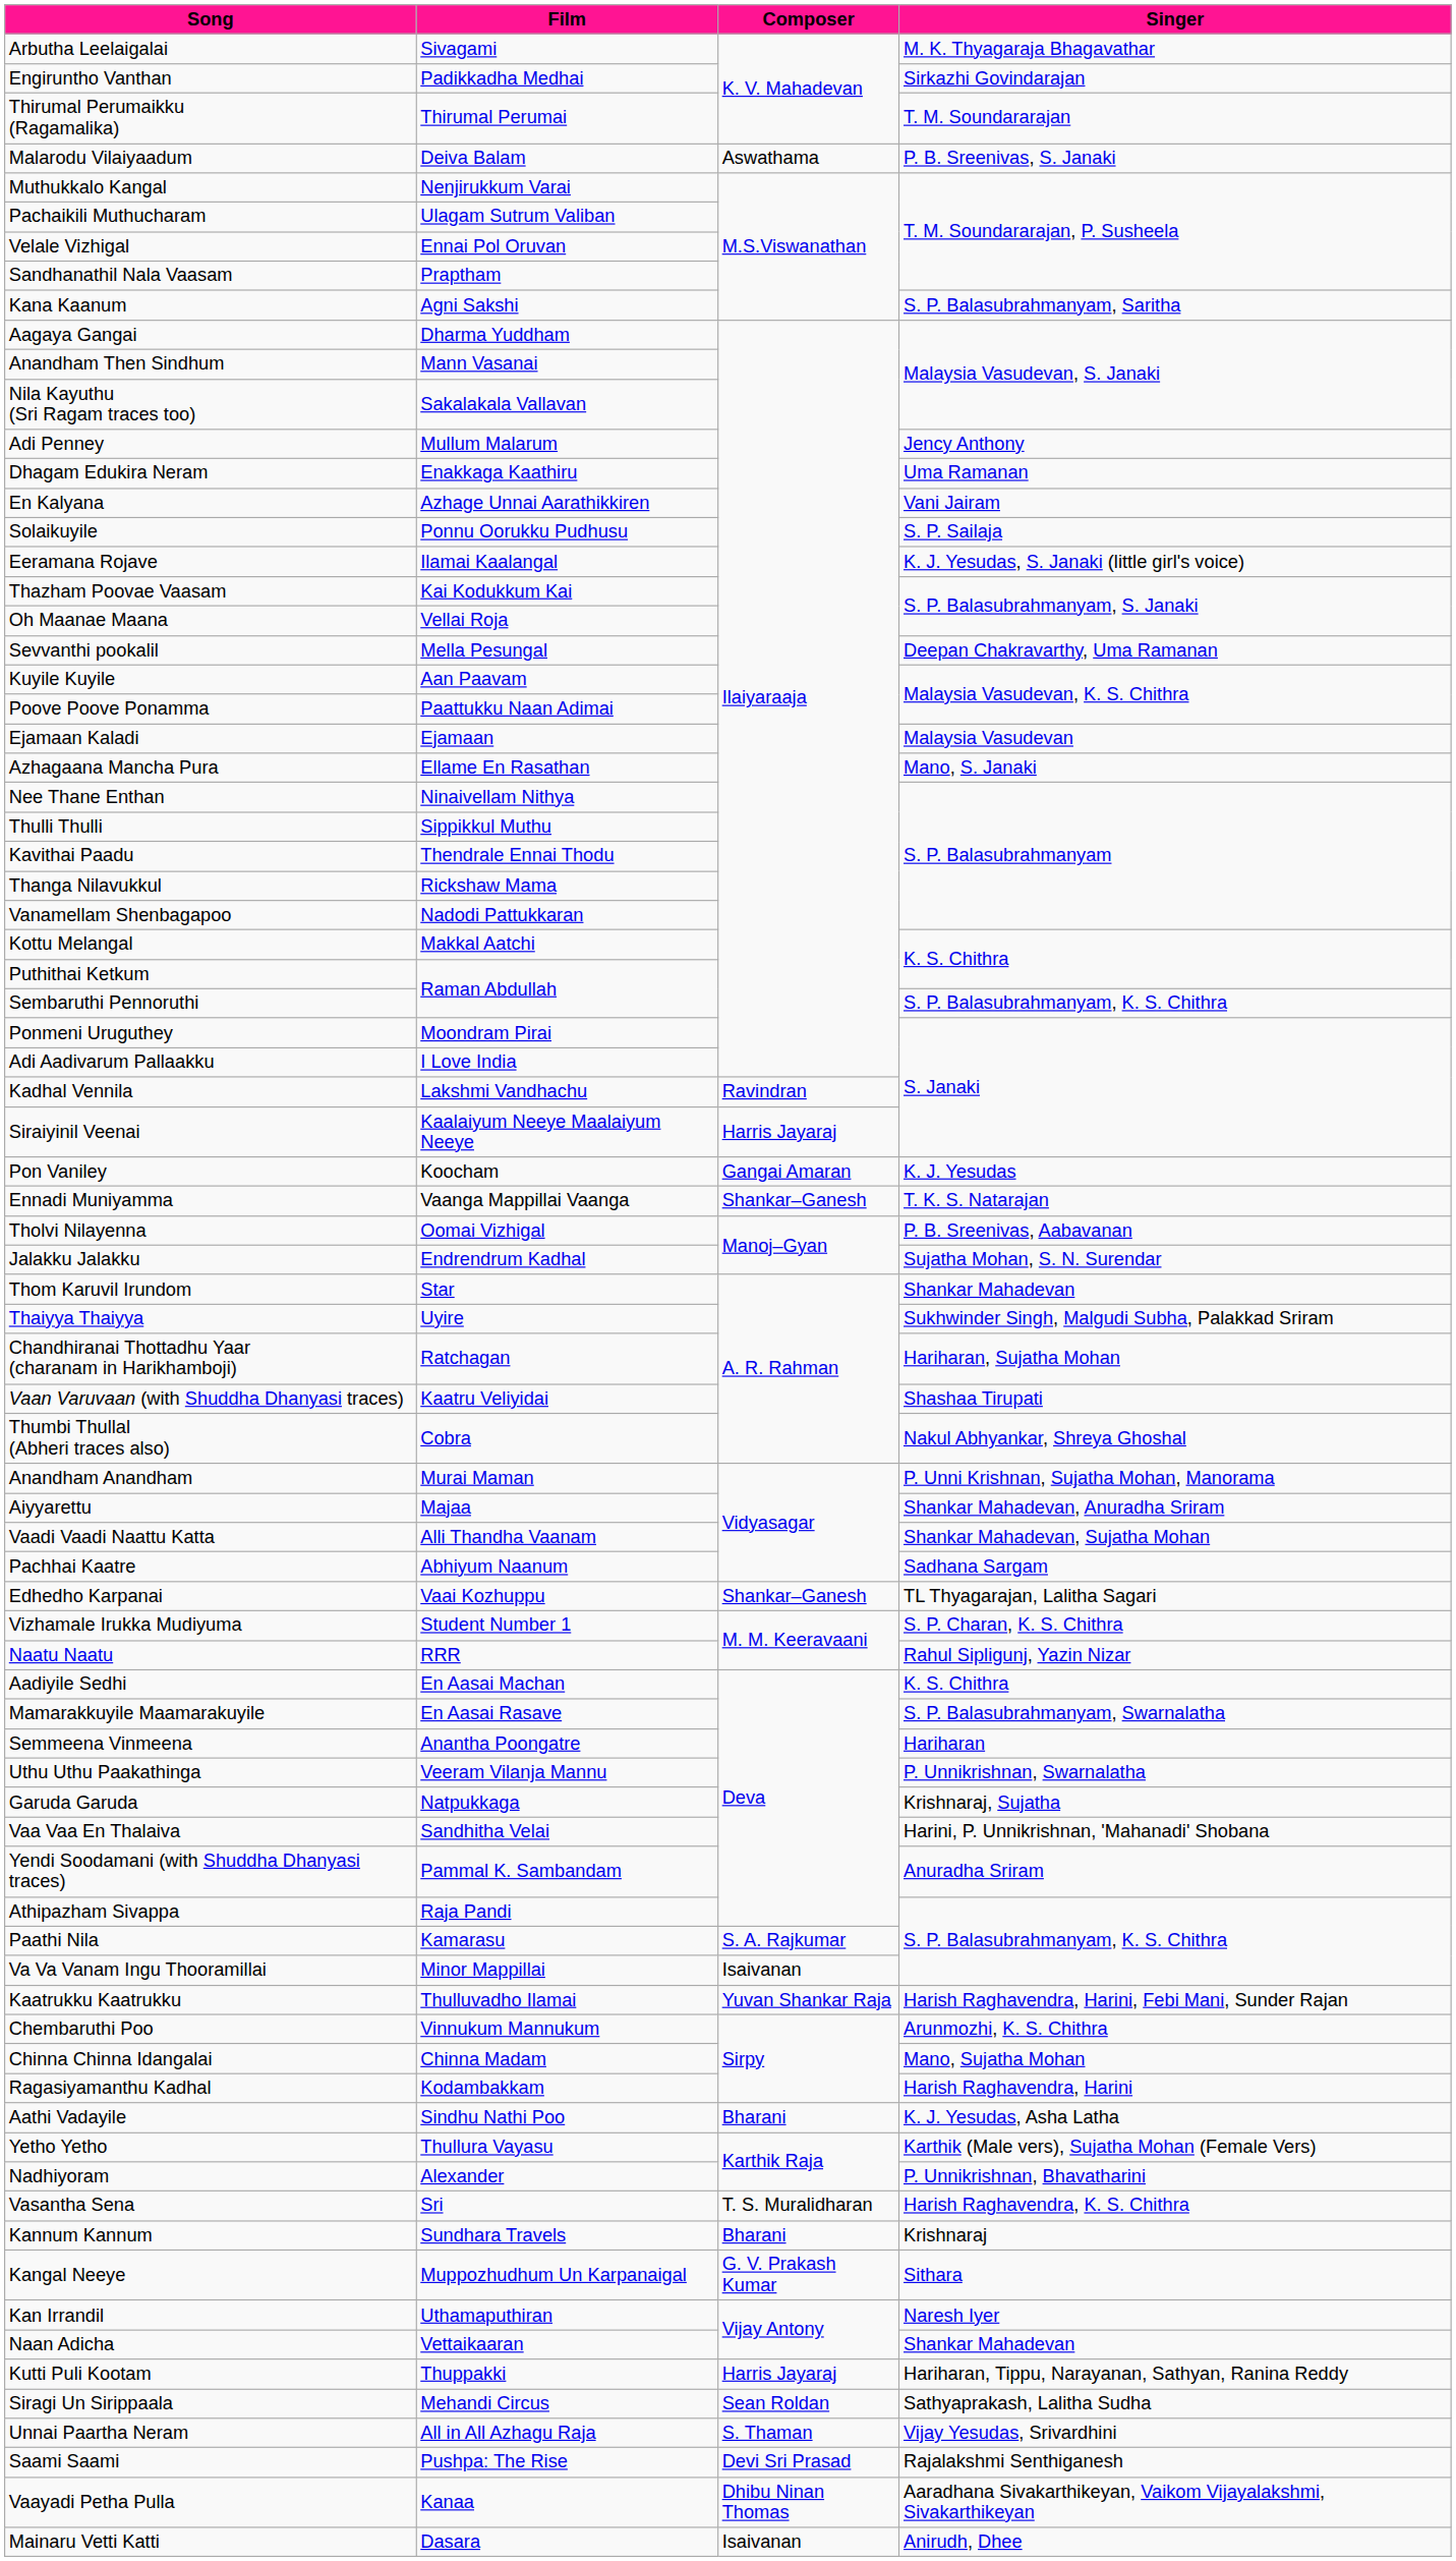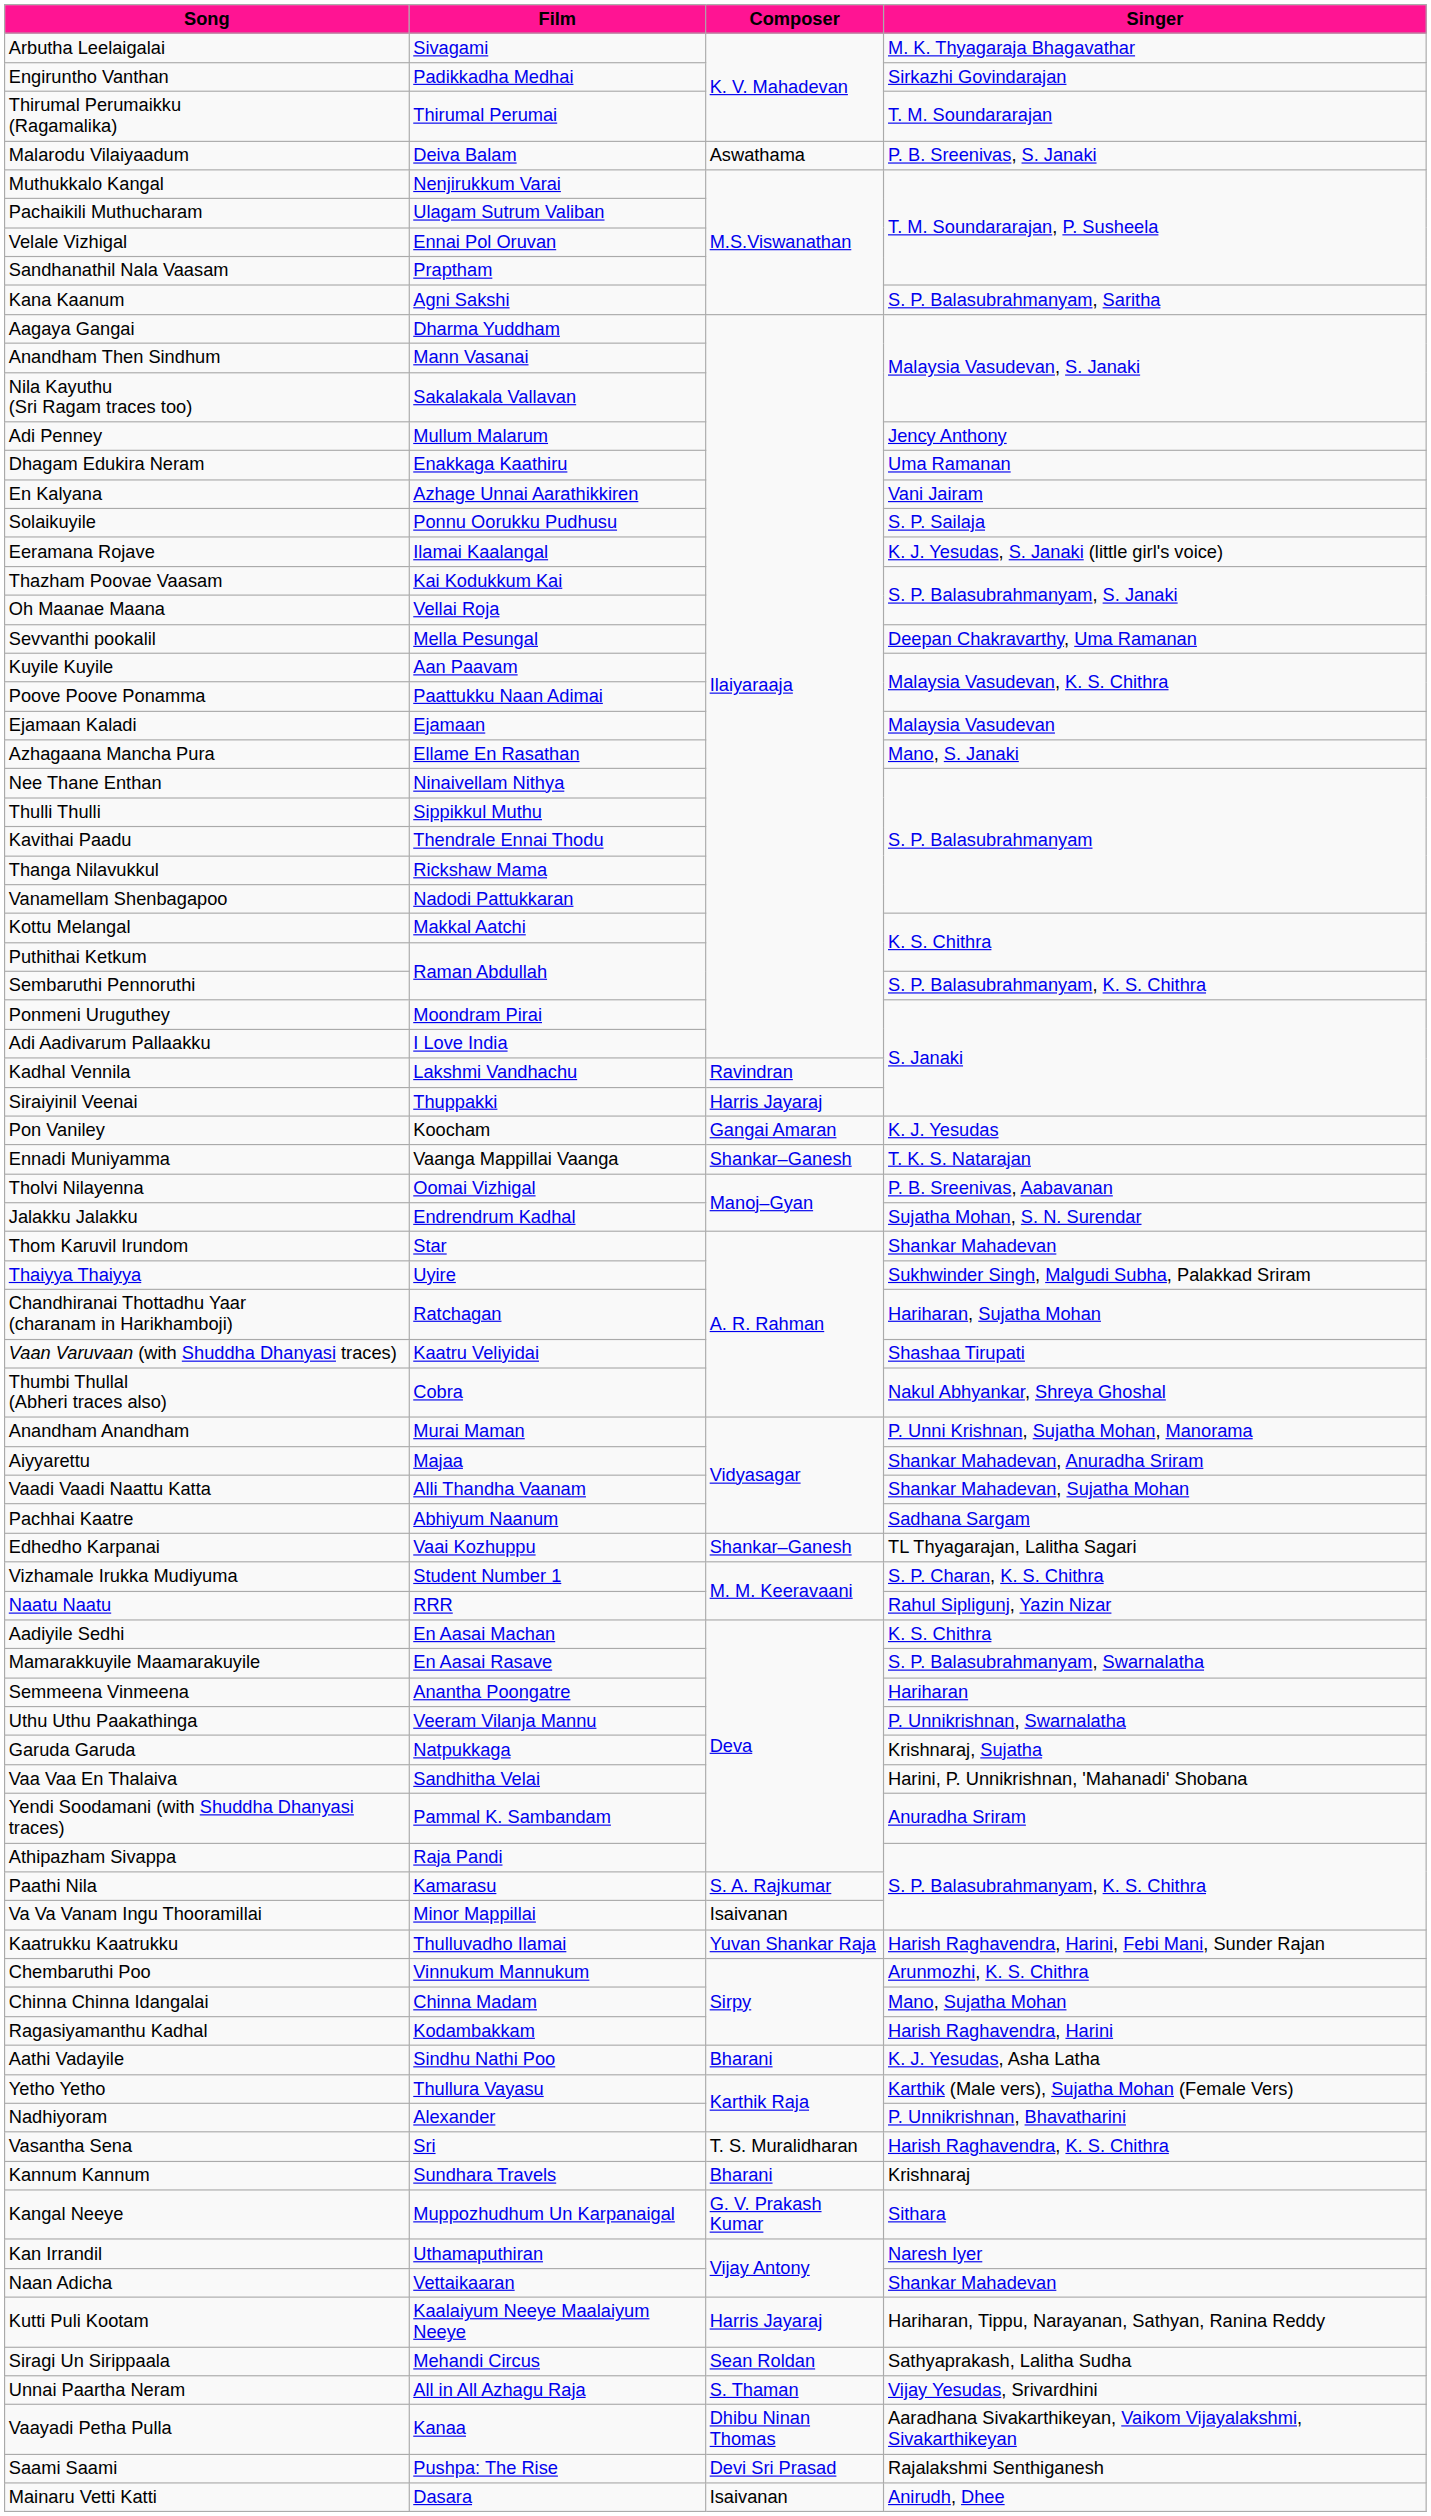Siraiyinil Veenai | Film: Kaalaiyum Neeye Maalaiyum Neeye -> Thuppakki
Kutti Puli Kootam | Film: Thuppakki -> Kaalaiyum Neeye Maalaiyum Neeye
rows swapped: Vaayadi Petha Pulla <-> Saami Saami
